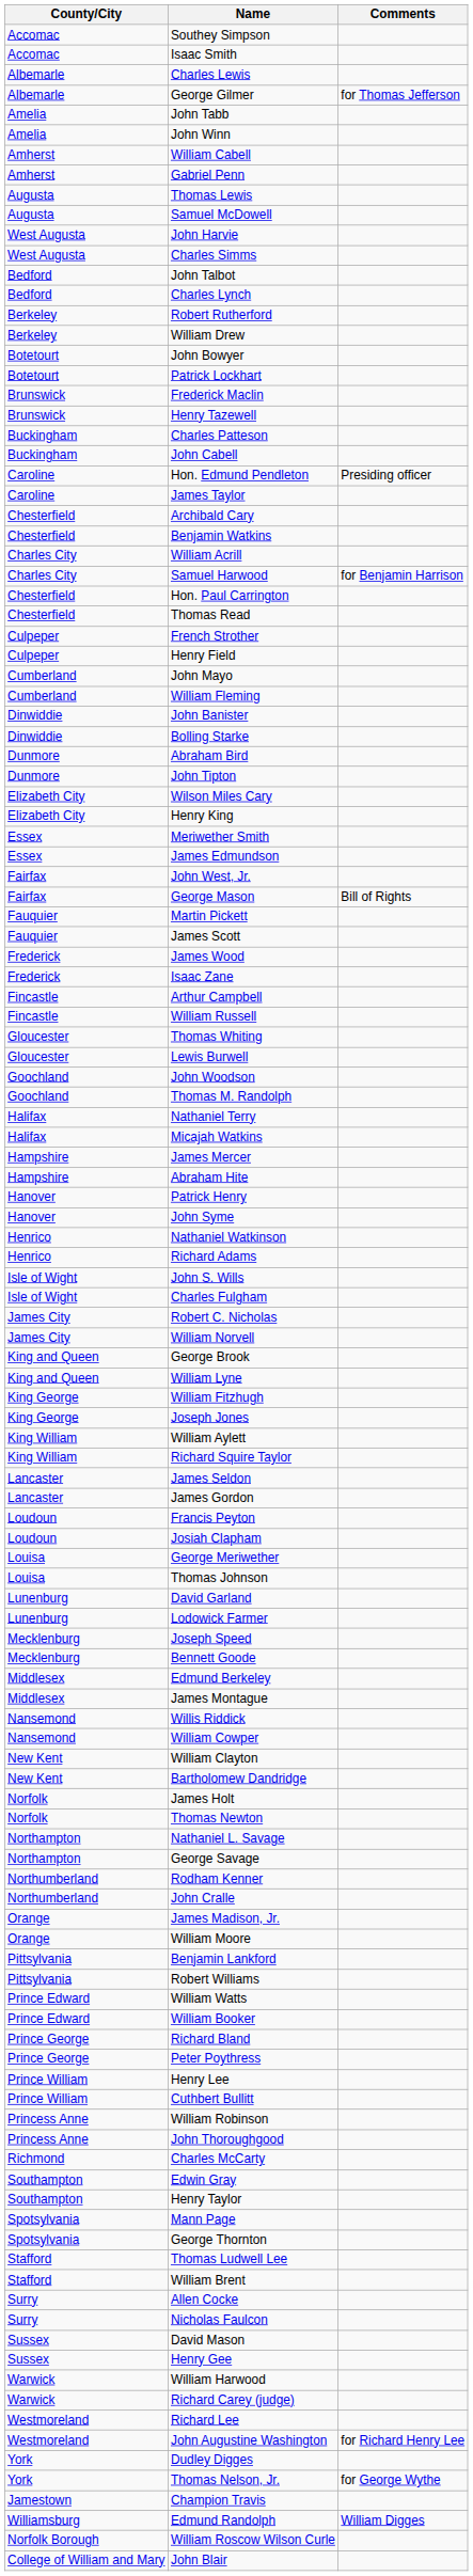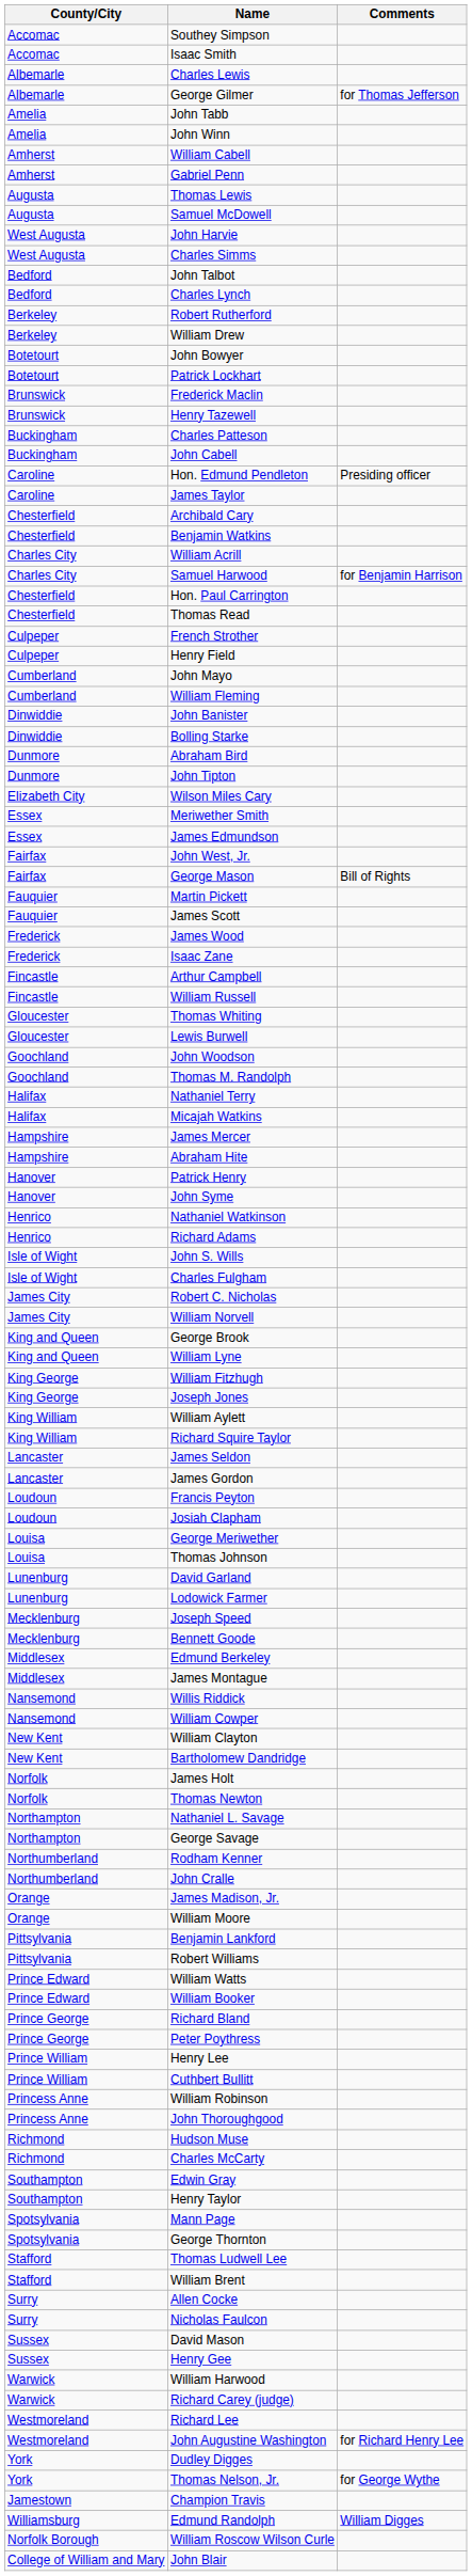- row: Elizabeth City | Henry King
+ row: Richmond | Hudson Muse
